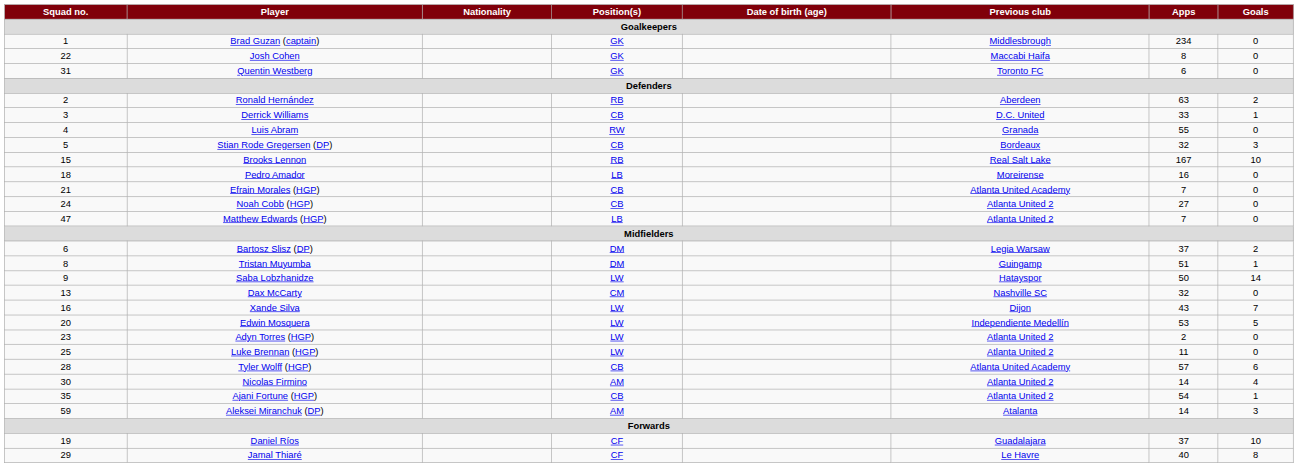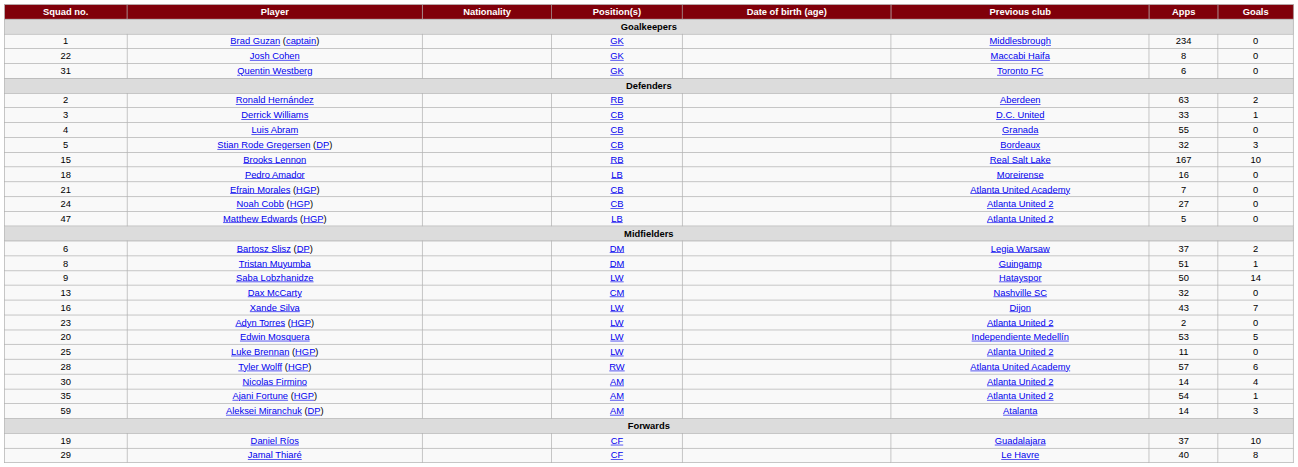Luis Abram | Position(s): RW -> CB
Matthew Edwards (HGP) | Apps: 7 -> 5
rows swapped: Edwin Mosquera <-> Adyn Torres (HGP)
Tyler Wolff (HGP) | Position(s): CB -> RW
Ajani Fortune (HGP) | Position(s): CB -> AM
